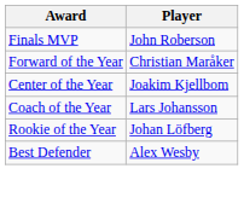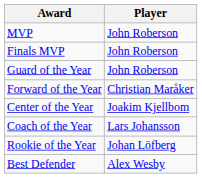+ row: MVP | John Roberson
+ row: Guard of the Year | John Roberson
